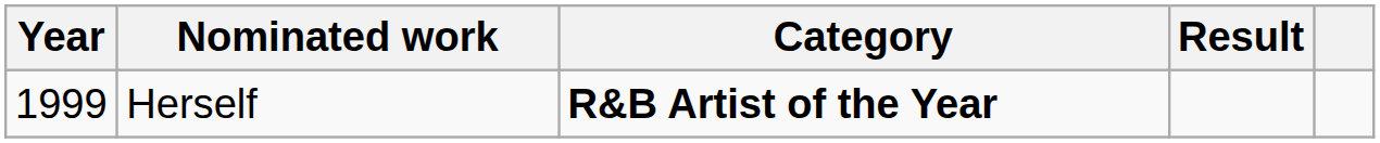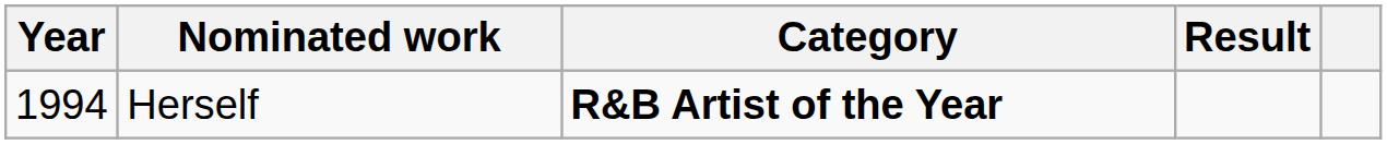Herself | Year: 1999 -> 1994
